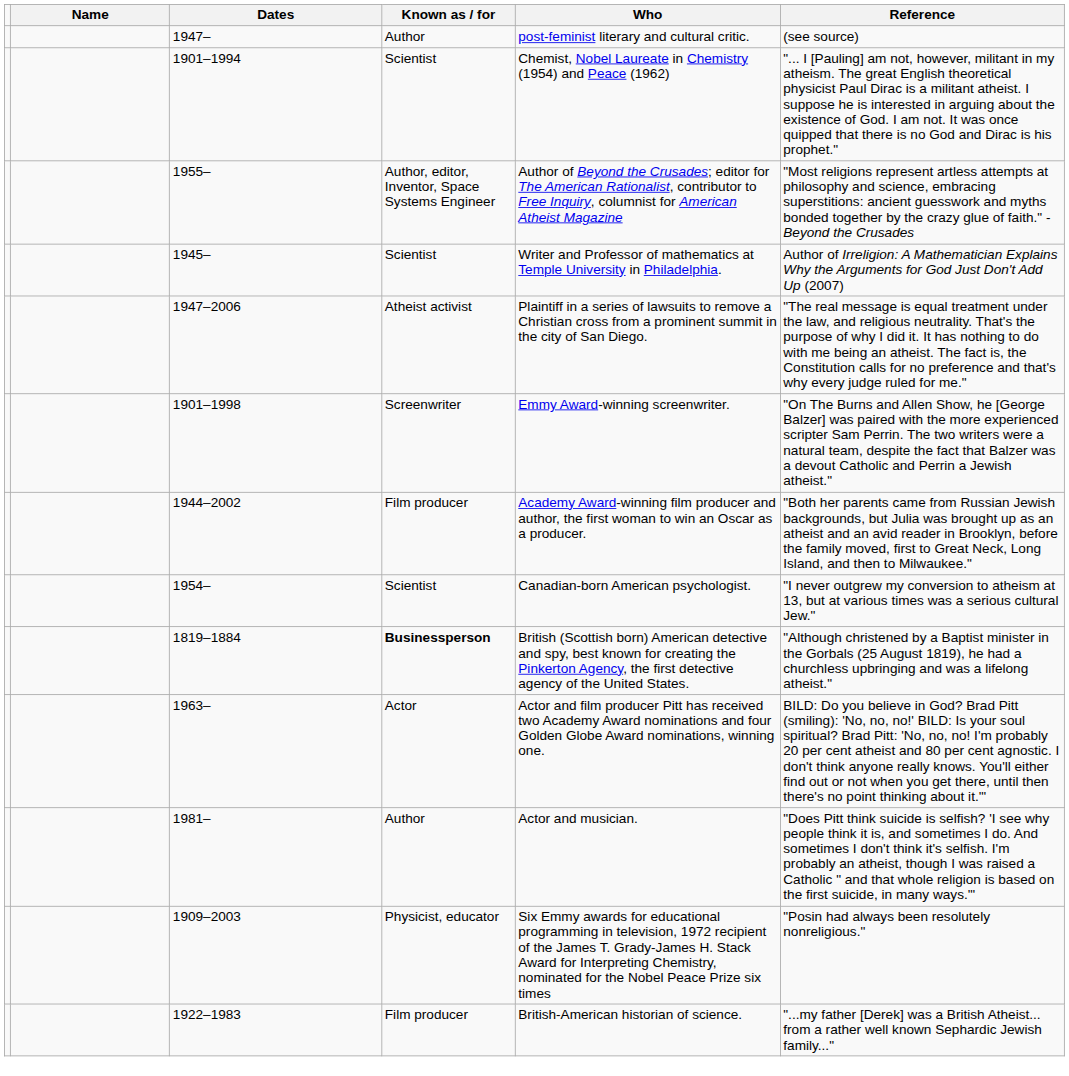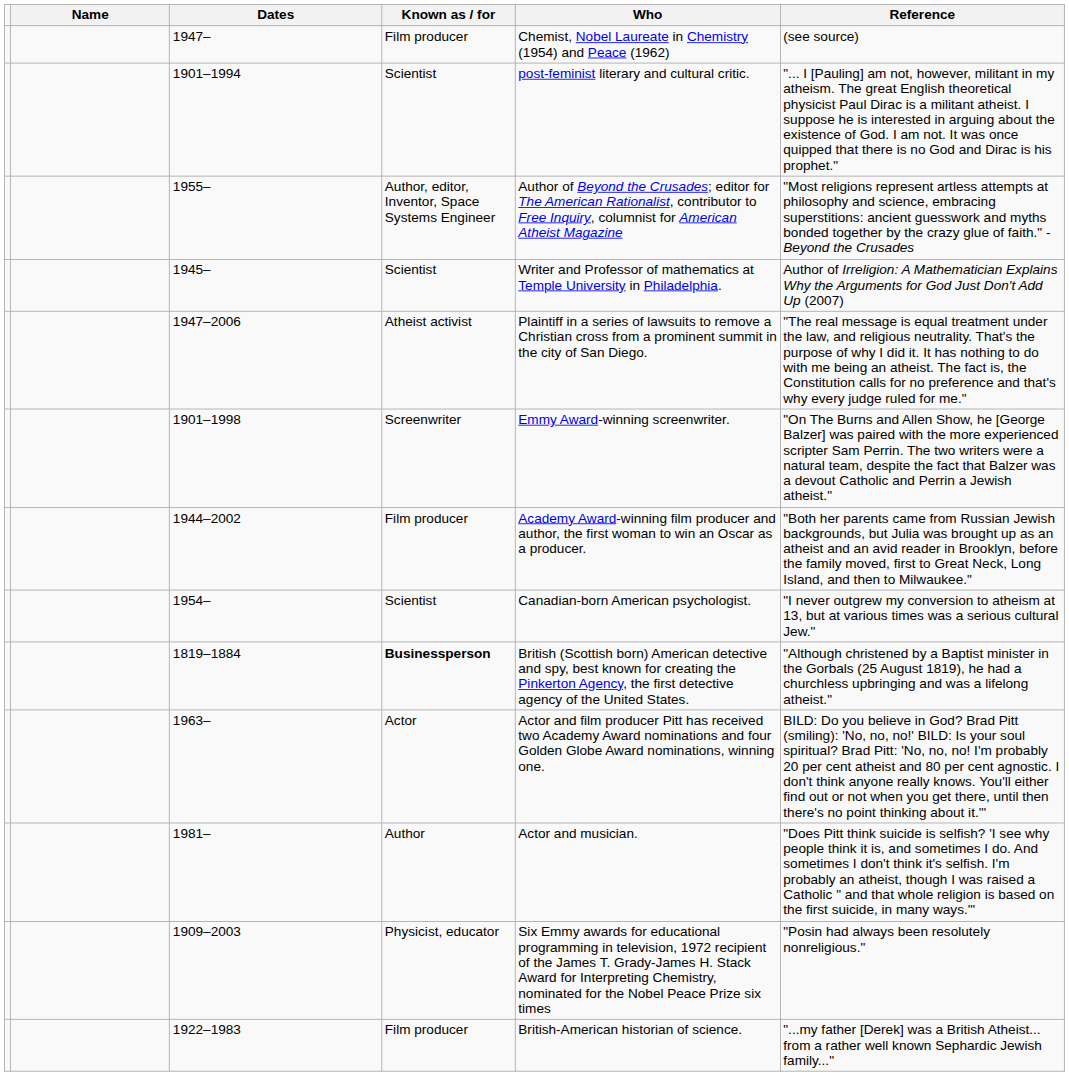1947– | Known as / for: Author -> Film producer
1947– | Who: post-feminist literary and cultural critic. -> Chemist, Nobel Laureate in Chemistry (1954) and Peace (1962)
1901–1994 | Who: Chemist, Nobel Laureate in Chemistry (1954) and Peace (1962) -> post-feminist literary and cultural critic.
